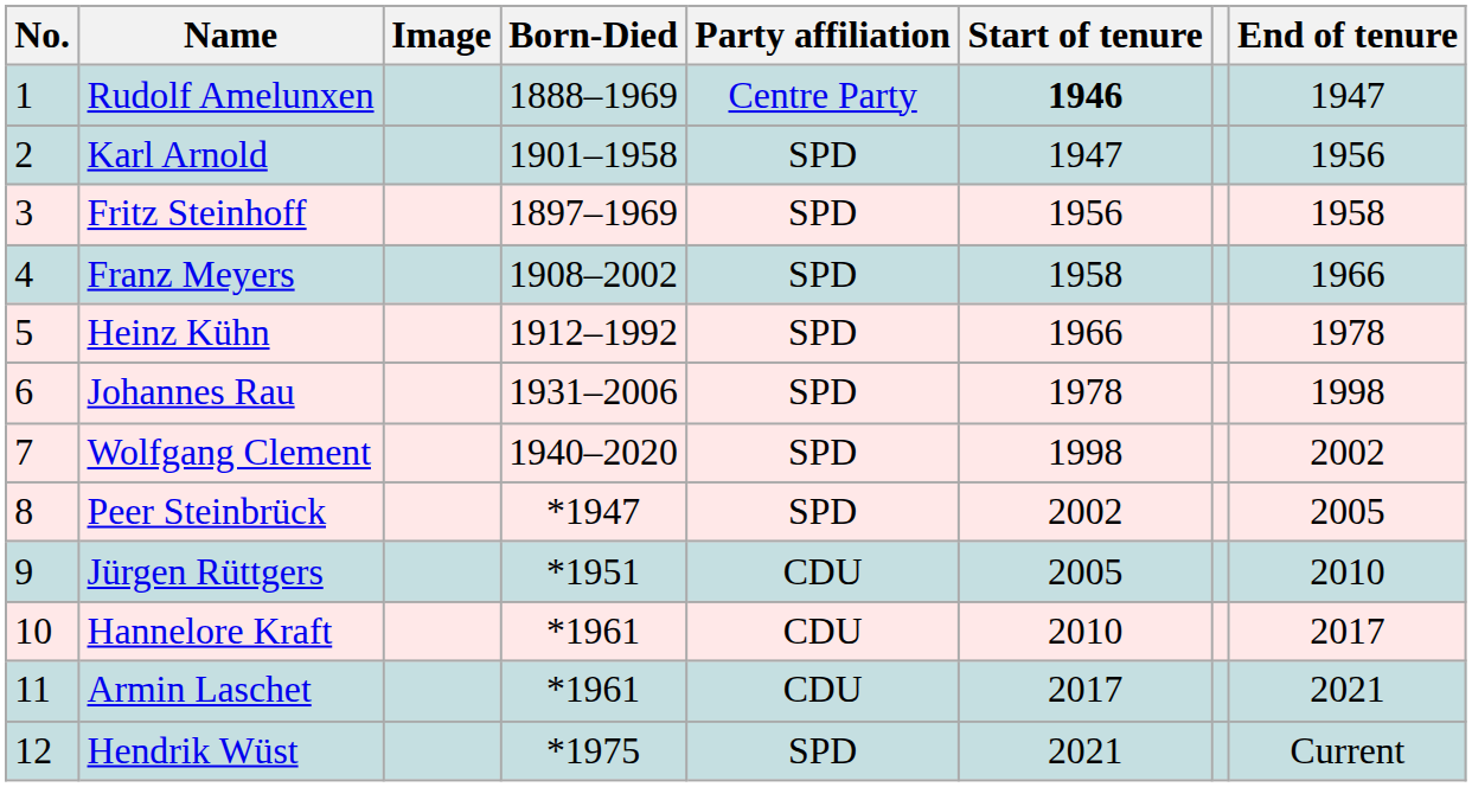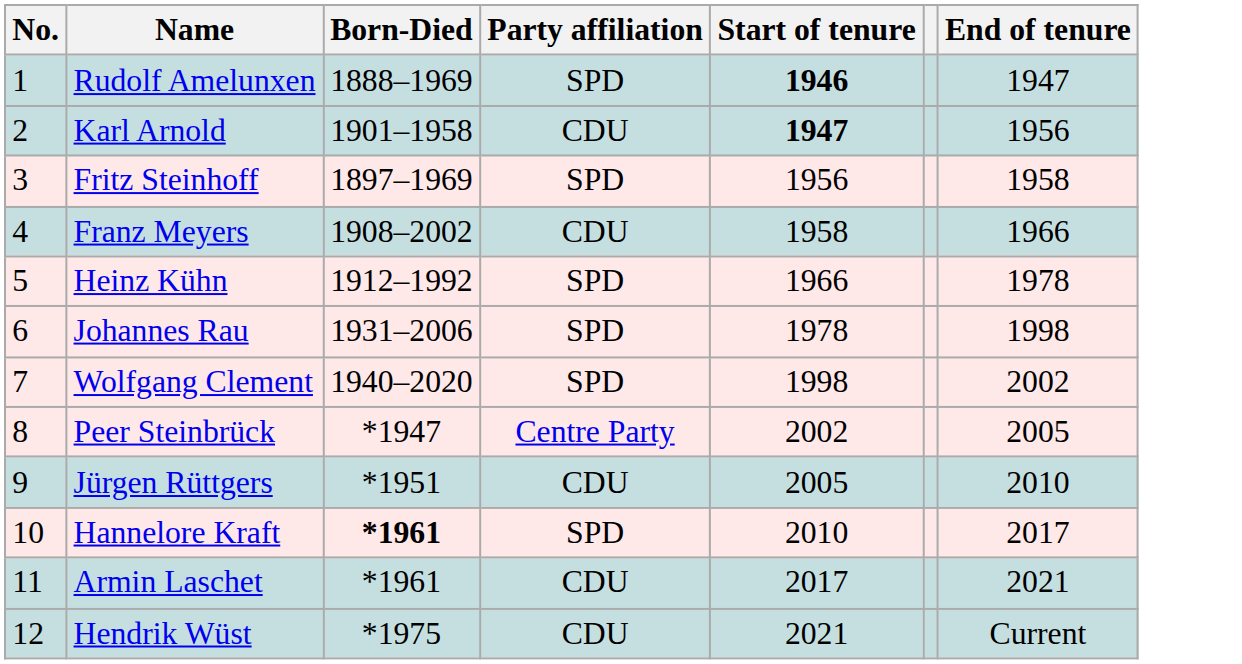- column: Image
Rudolf Amelunxen | Party affiliation: Centre Party -> SPD
Karl Arnold | Party affiliation: SPD -> CDU
Karl Arnold | Start of tenure: normal -> bold
Franz Meyers | Party affiliation: SPD -> CDU
Peer Steinbrück | Party affiliation: SPD -> Centre Party
Hannelore Kraft | Born-Died: normal -> bold
Hannelore Kraft | Party affiliation: CDU -> SPD
Hendrik Wüst | Party affiliation: SPD -> CDU
